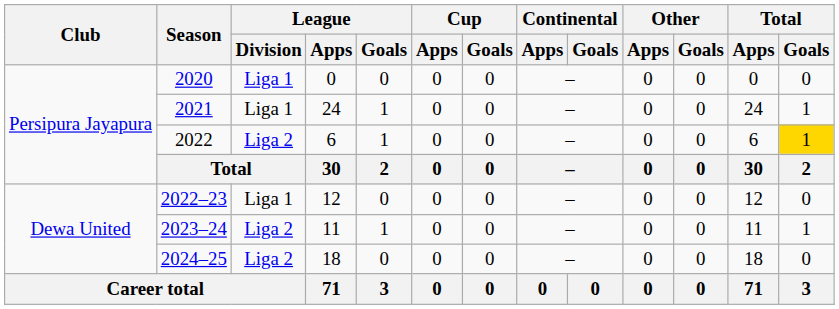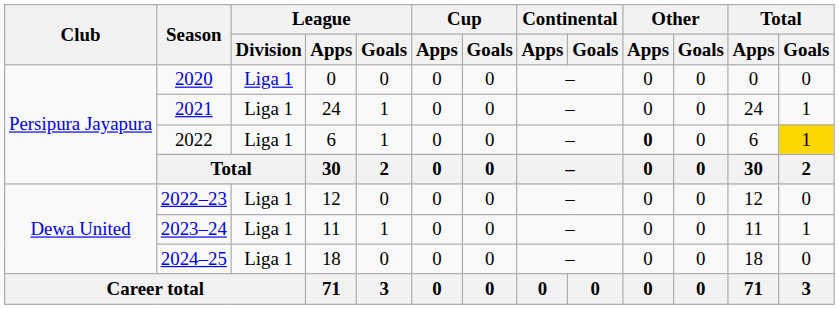2022 | League / Division: Liga 2 -> Liga 1
2022 | Other / Apps: normal -> bold
2023–24 | League / Division: Liga 2 -> Liga 1
2024–25 | League / Division: Liga 2 -> Liga 1
